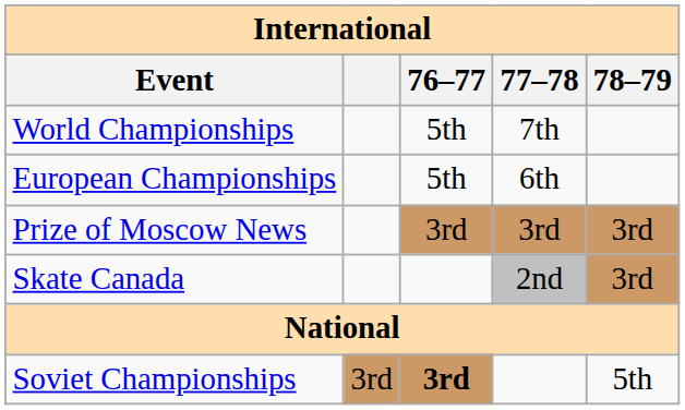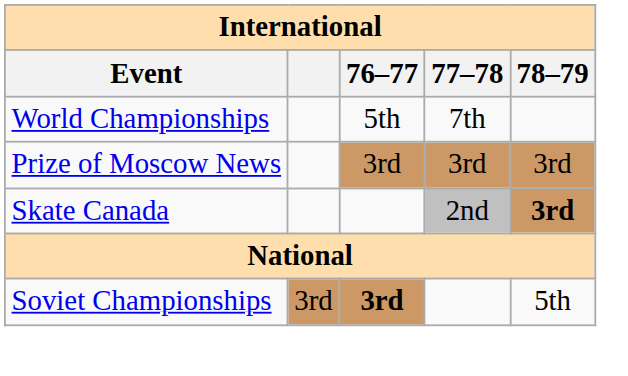- row: European Championships | 5th | 6th
Skate Canada | 78–79: normal -> bold
